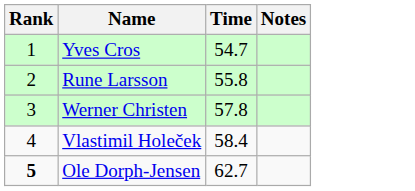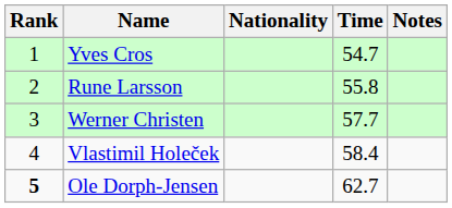+ column: Nationality
Werner Christen | Time: 57.8 -> 57.7
